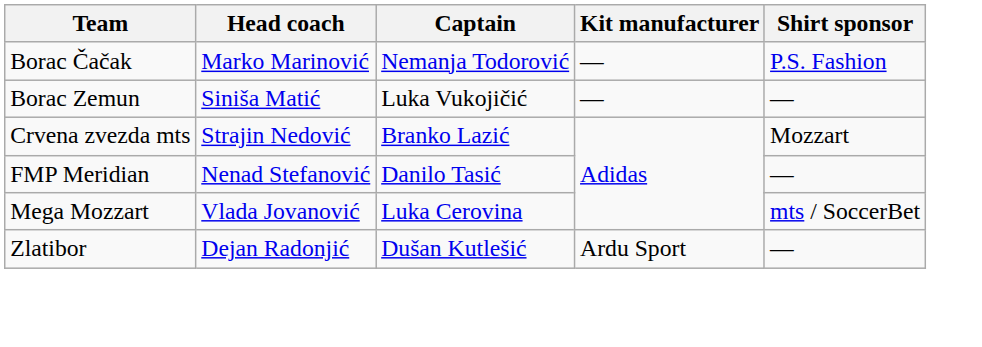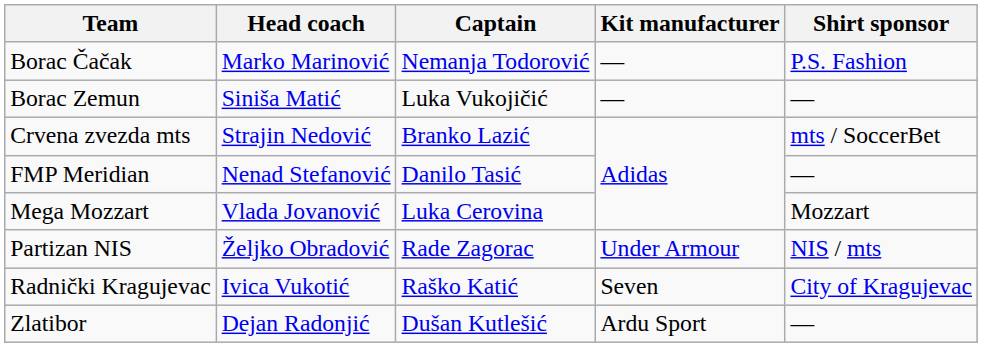Crvena zvezda mts | Shirt sponsor: Mozzart -> mts / SoccerBet
Mega Mozzart | Shirt sponsor: mts / SoccerBet -> Mozzart
+ row: Partizan NIS | Željko Obradović | Rade Zagorac | Under Armour | NIS / mts
+ row: Radnički Kragujevac | Ivica Vukotić | Raško Katić | Seven | City of Kragujevac
